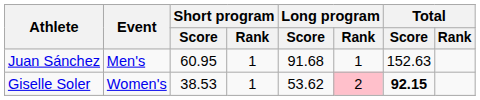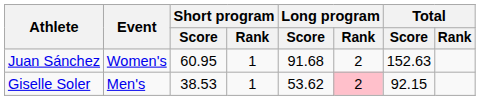Juan Sánchez | Event: Men's -> Women's
Juan Sánchez | Long program / Rank: 1 -> 2
Giselle Soler | Event: Women's -> Men's
Giselle Soler | Total / Score: bold -> normal
